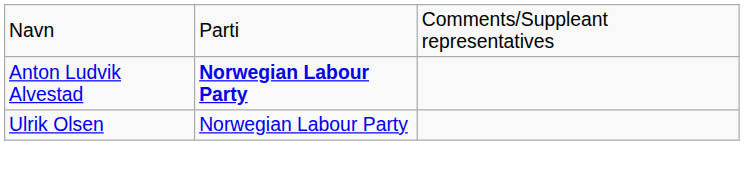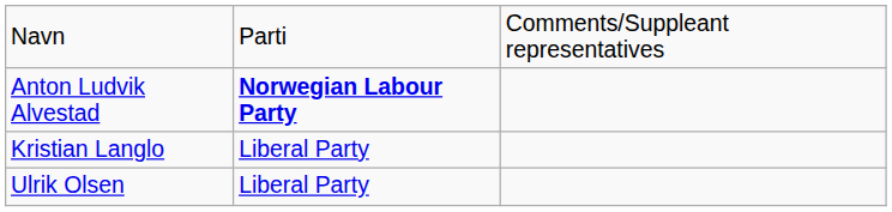+ row: Kristian Langlo | Liberal Party
Ulrik Olsen | column 2: Norwegian Labour Party -> Liberal Party
